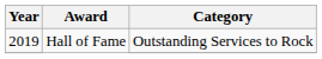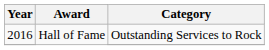Hall of Fame / Outstanding Services to Rock | Year: 2019 -> 2016
